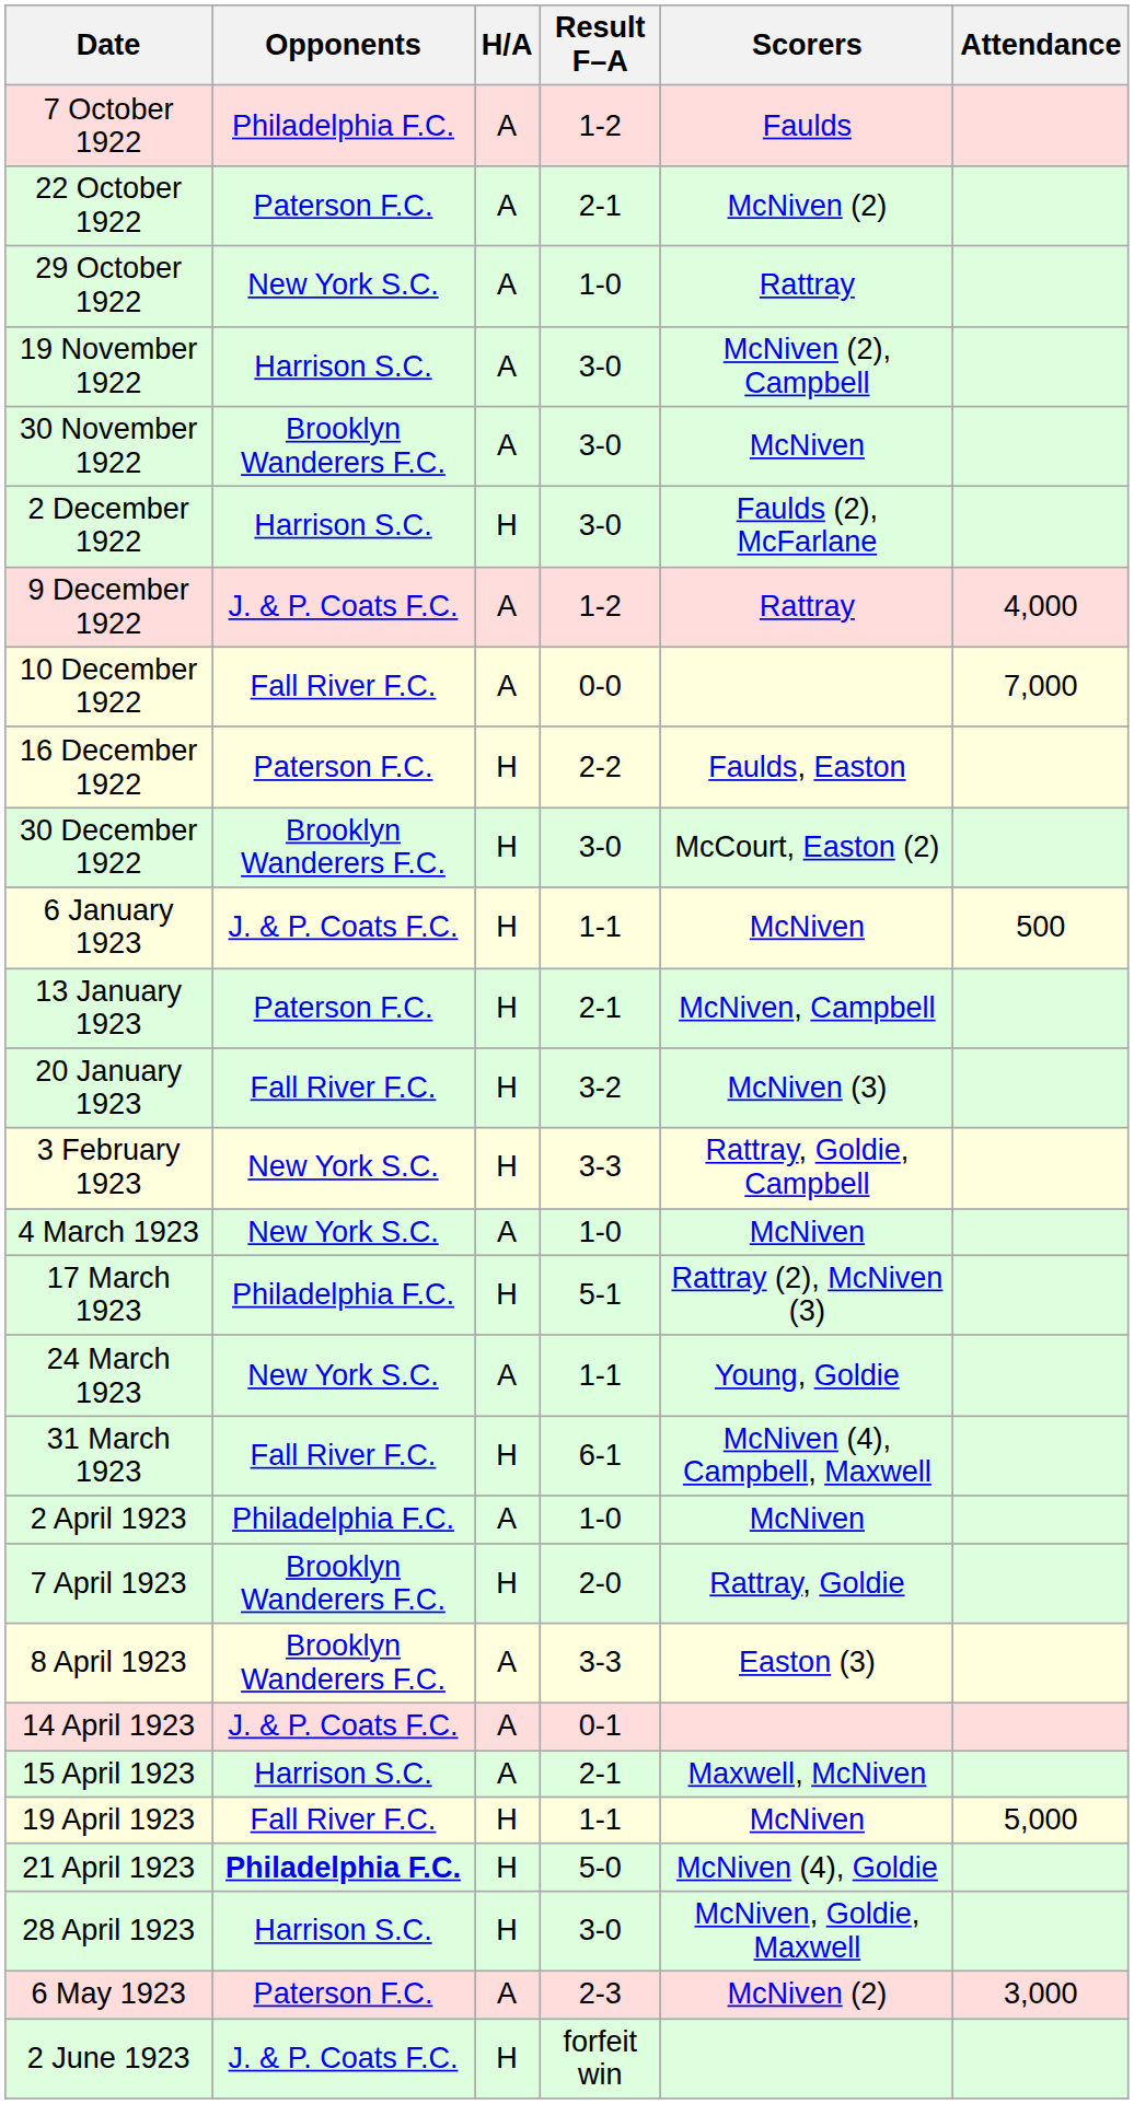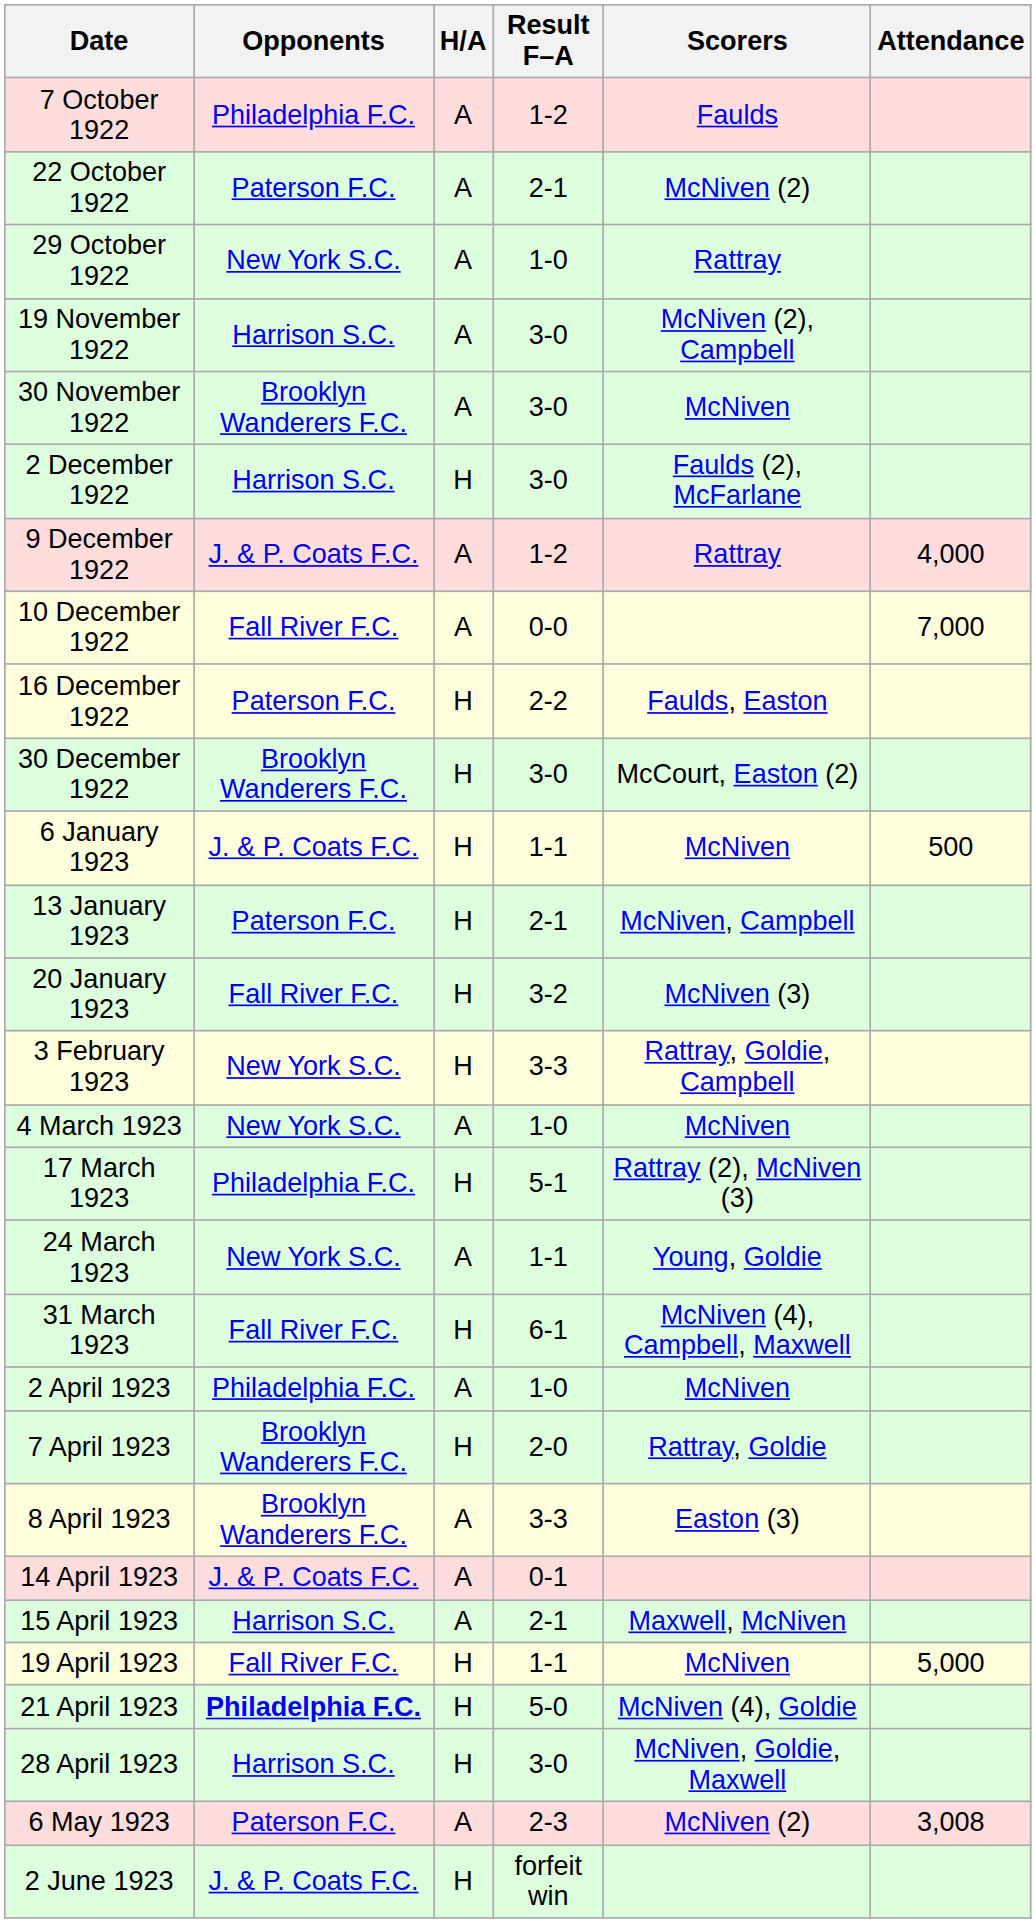6 May 1923 | Attendance: 3,000 -> 3,008
